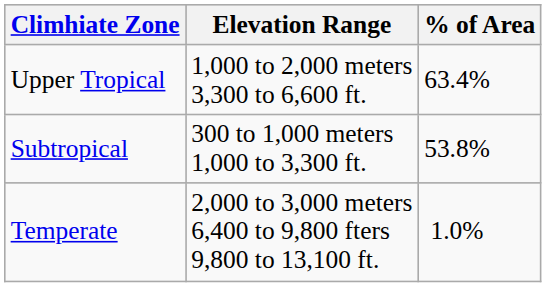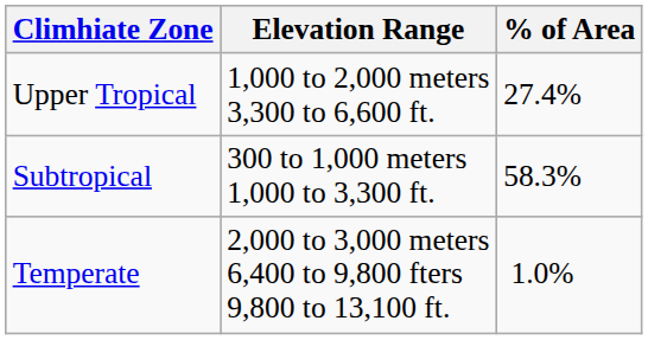Upper Tropical | % of Area: 63.4% -> 27.4%
Subtropical | % of Area: 53.8% -> 58.3%
